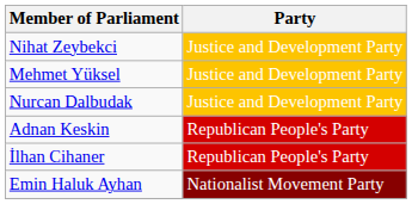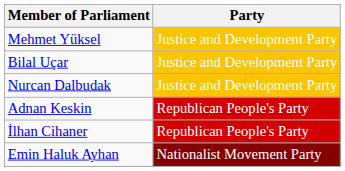- row: Nihat Zeybekci | Justice and Development Party
+ row: Bilal Uçar | Justice and Development Party
